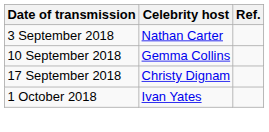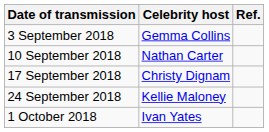3 September 2018 | Celebrity host: Nathan Carter -> Gemma Collins
10 September 2018 | Celebrity host: Gemma Collins -> Nathan Carter
+ row: 24 September 2018 | Kellie Maloney
